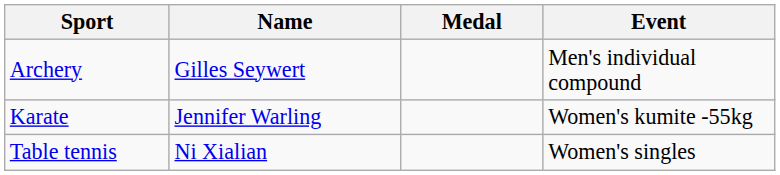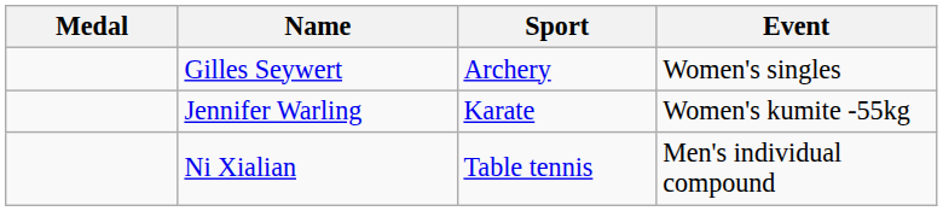columns swapped: Medal <-> Sport
Gilles Seywert | Event: Men's individual compound -> Women's singles
Ni Xialian | Event: Women's singles -> Men's individual compound
